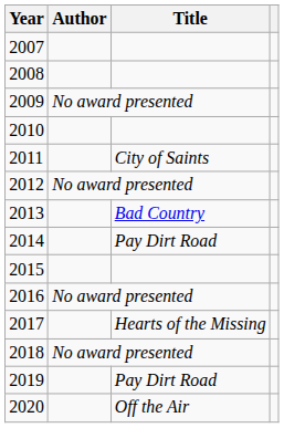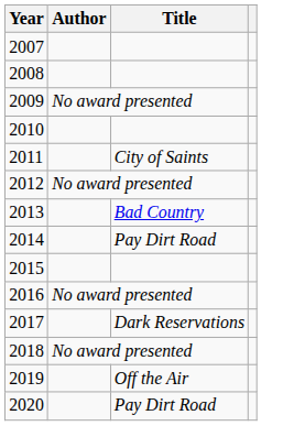2017 | Title: Hearts of the Missing -> Dark Reservations
2019 | Title: Pay Dirt Road -> Off the Air
2020 | Title: Off the Air -> Pay Dirt Road
